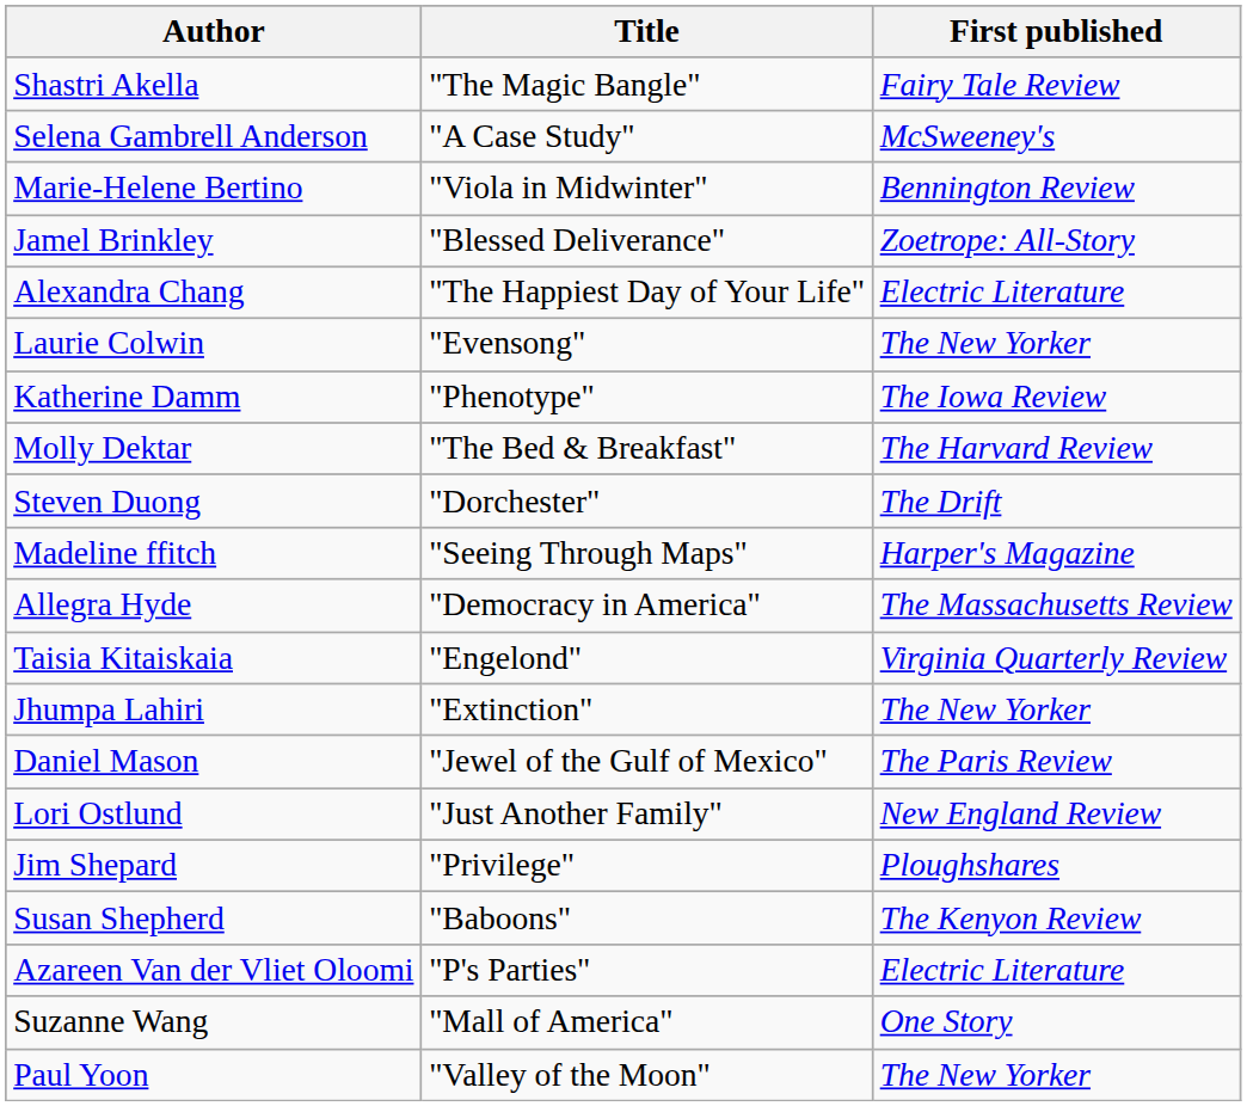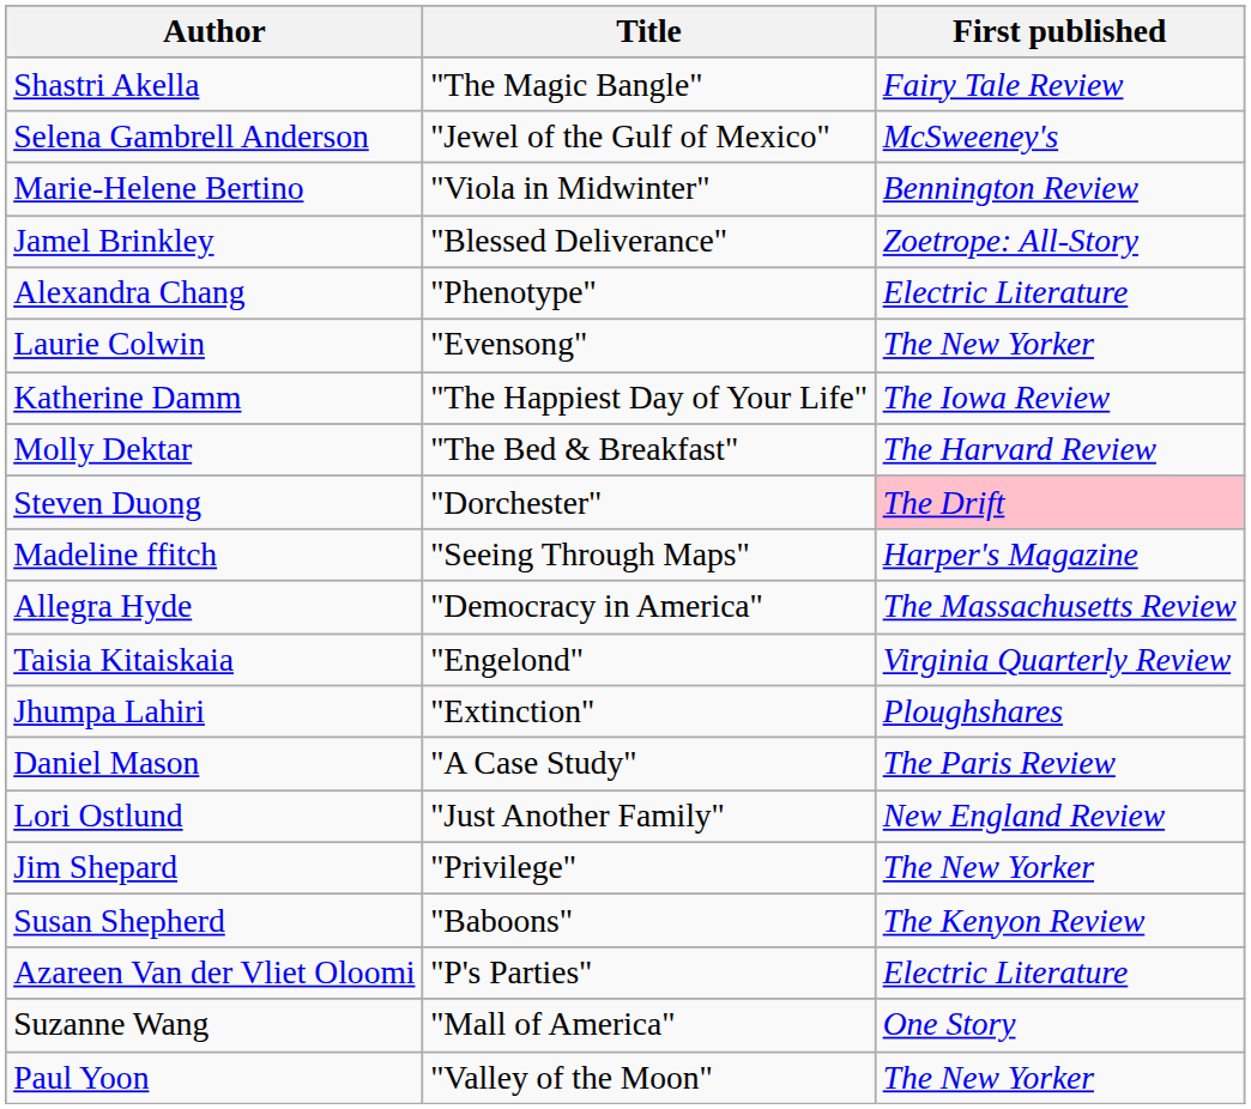Selena Gambrell Anderson | Title: "A Case Study" -> "Jewel of the Gulf of Mexico"
Alexandra Chang | Title: "The Happiest Day of Your Life" -> "Phenotype"
Katherine Damm | Title: "Phenotype" -> "The Happiest Day of Your Life"
Steven Duong | First published: no background -> pink background
Jhumpa Lahiri | First published: The New Yorker -> Ploughshares
Daniel Mason | Title: "Jewel of the Gulf of Mexico" -> "A Case Study"
Jim Shepard | First published: Ploughshares -> The New Yorker
